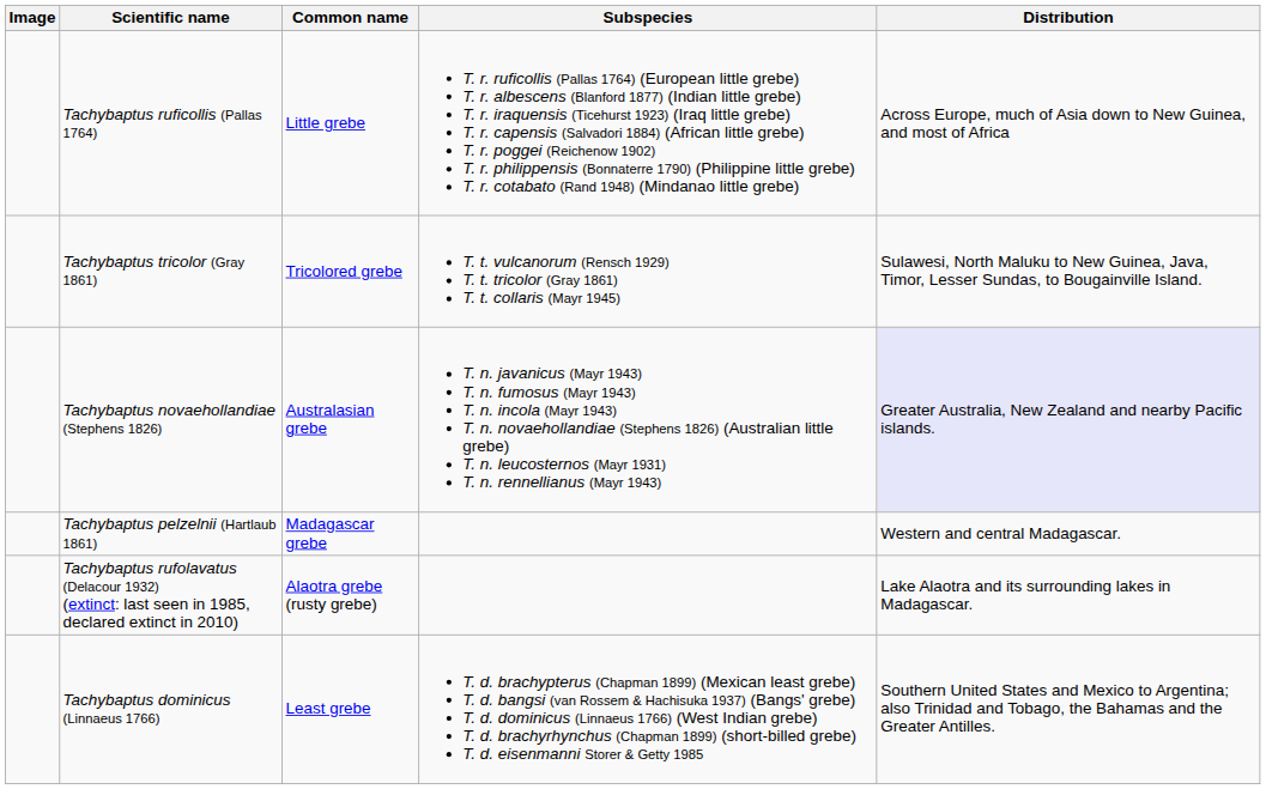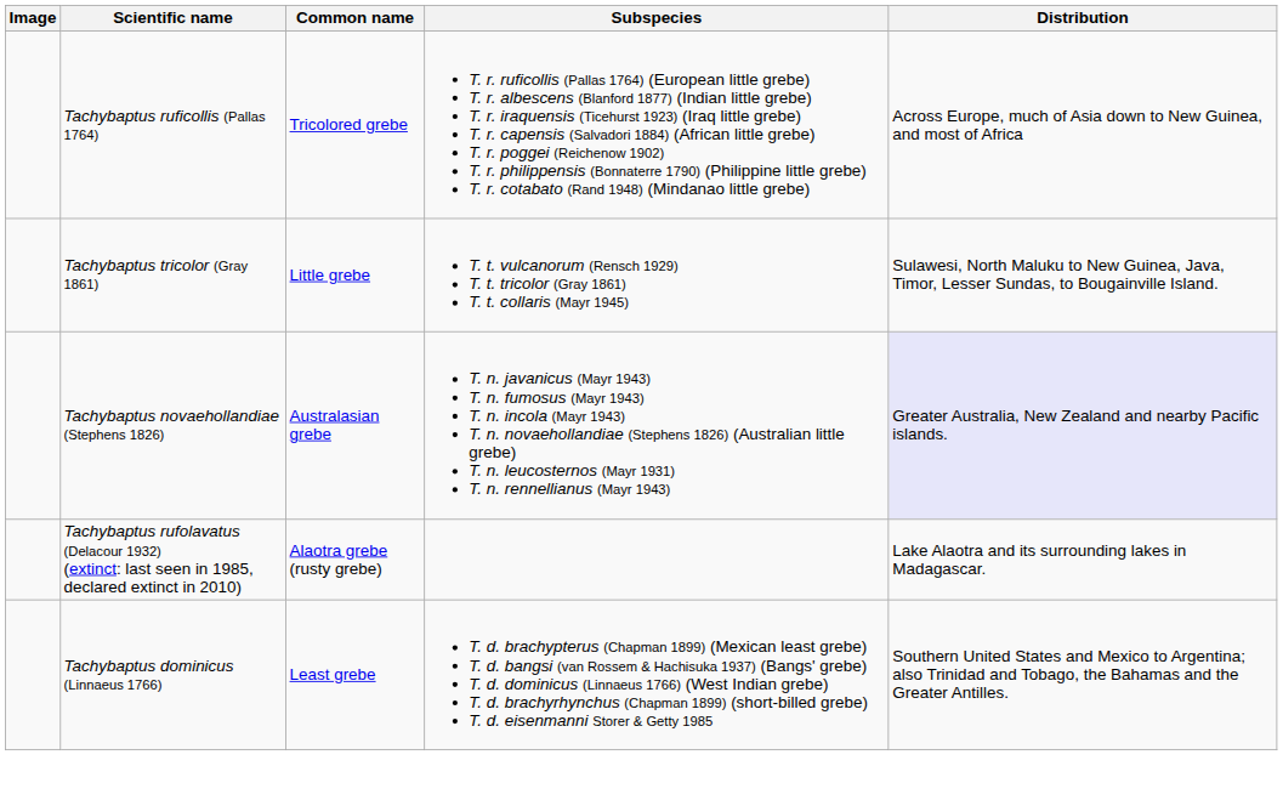Tachybaptus ruficollis (Pallas 1764) | Common name: Little grebe -> Tricolored grebe
Tachybaptus tricolor (Gray 1861) | Common name: Tricolored grebe -> Little grebe
- row: Tachybaptus pelzelnii (Hartlaub 1861) | Madagascar grebe | Western and central Madagascar.
